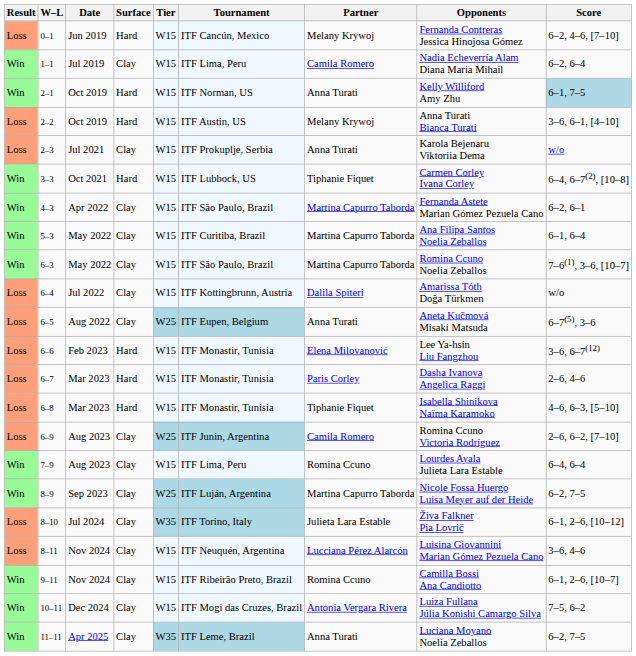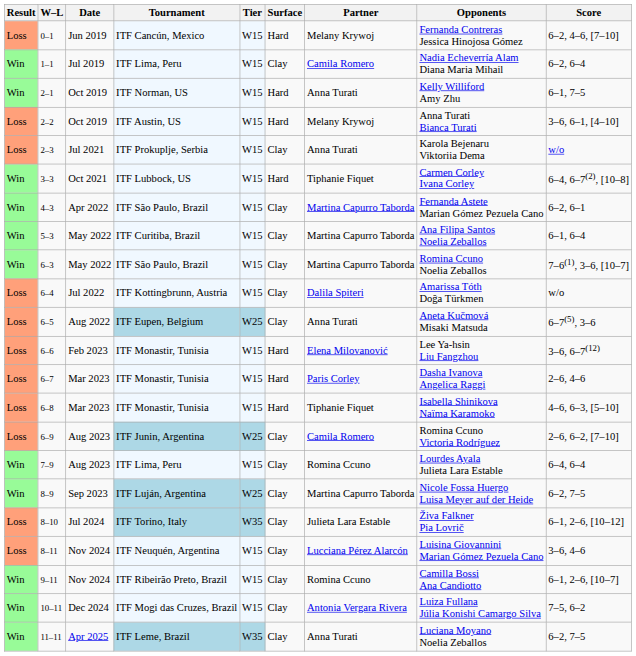columns swapped: Tournament <-> Surface
2–1 | Score: lightblue background -> no background
